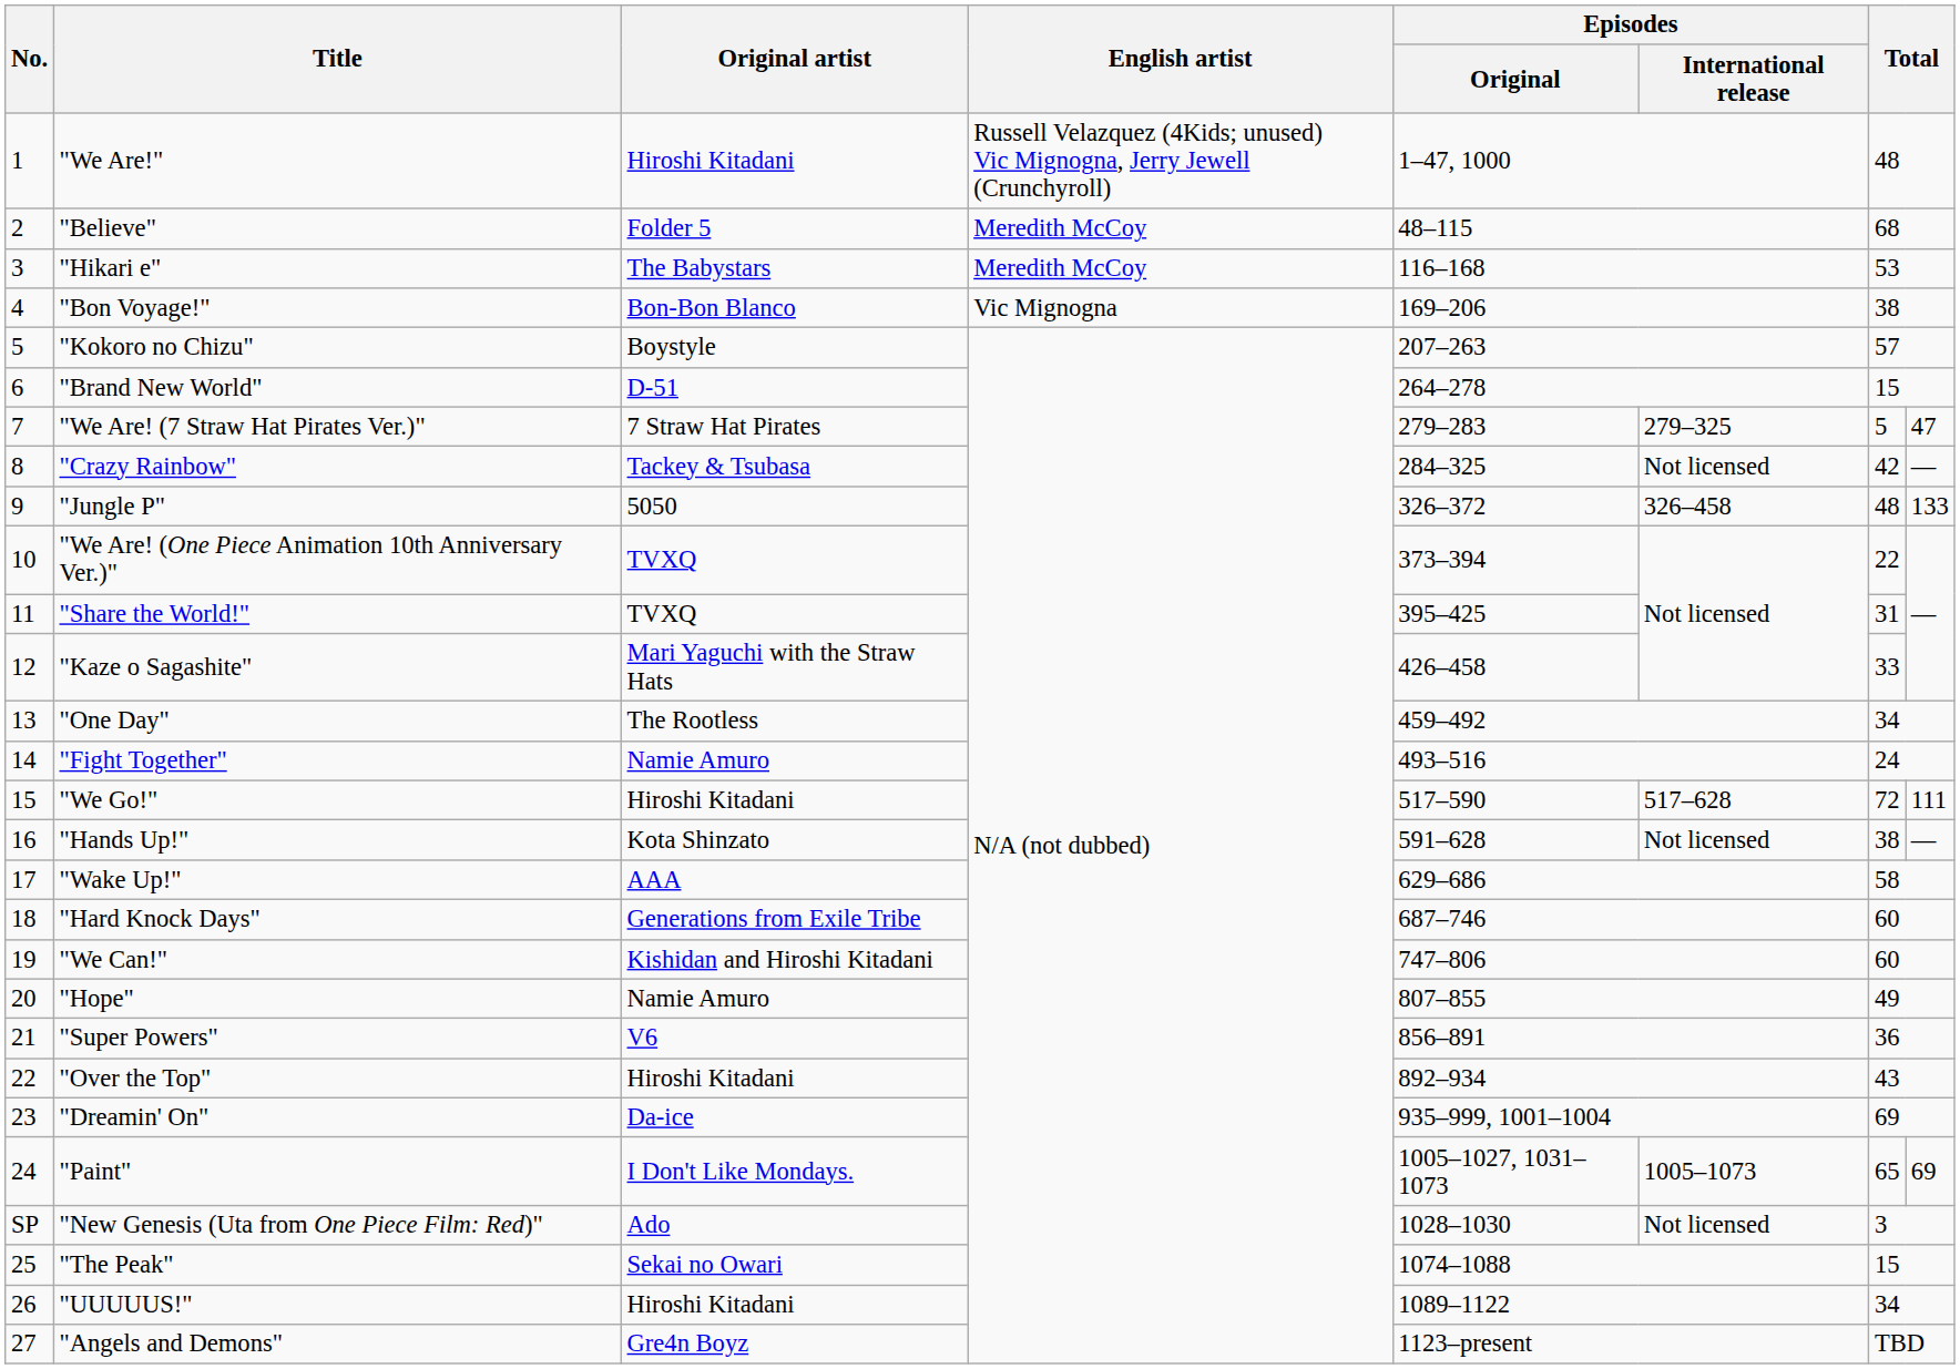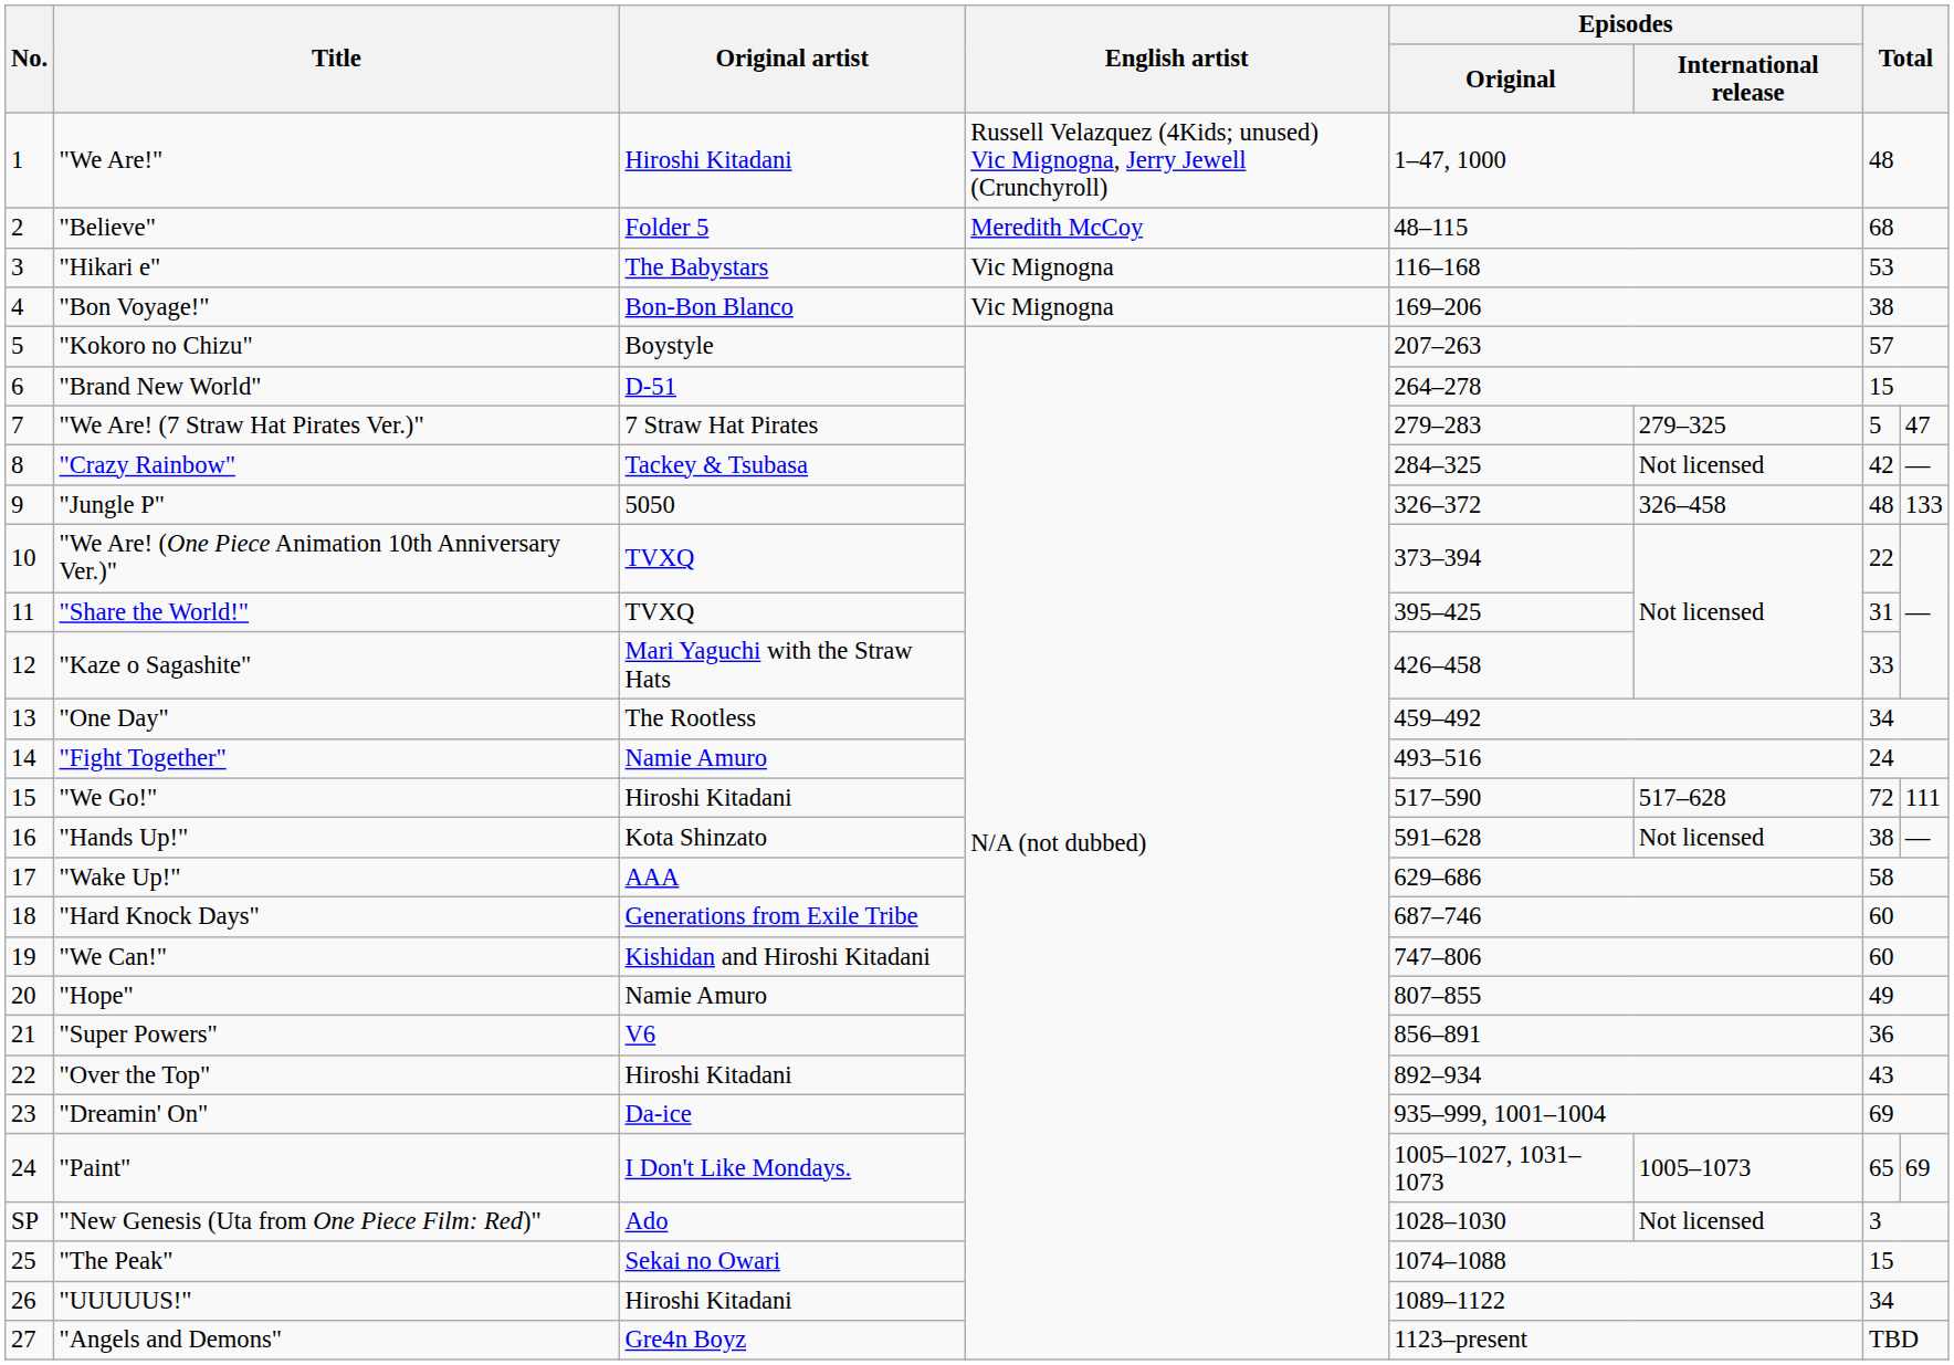"Hikari e" | English artist: Meredith McCoy -> Vic Mignogna
